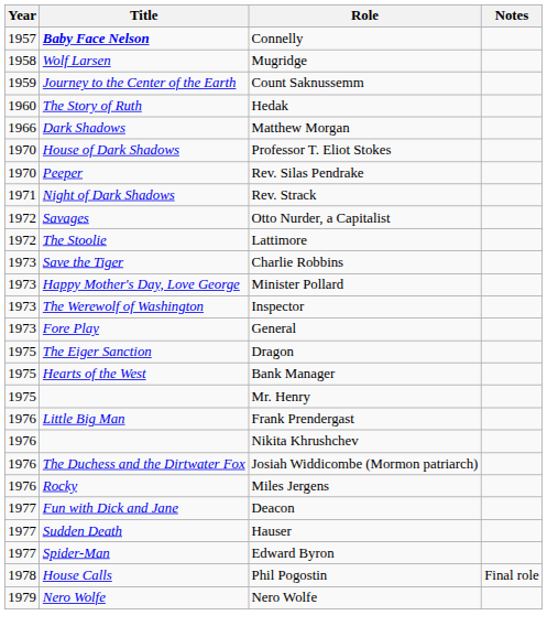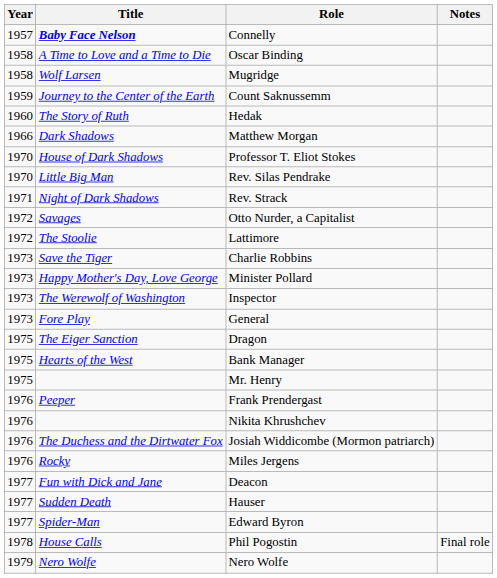+ row: 1958 | A Time to Love and a Time to Die | Oscar Binding
Rev. Silas Pendrake | Title: Peeper -> Little Big Man
Frank Prendergast | Title: Little Big Man -> Peeper
